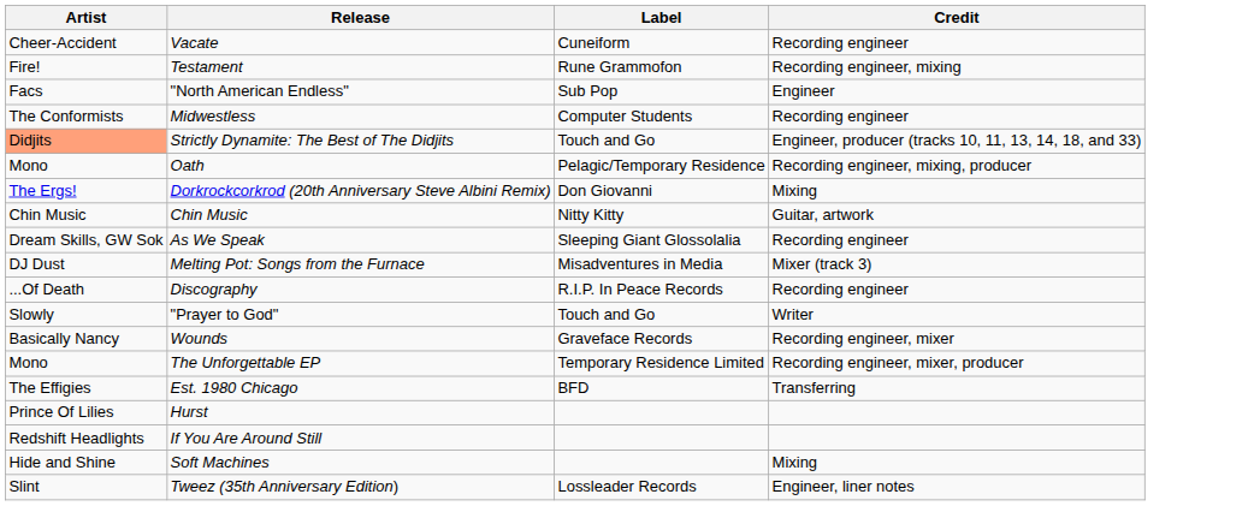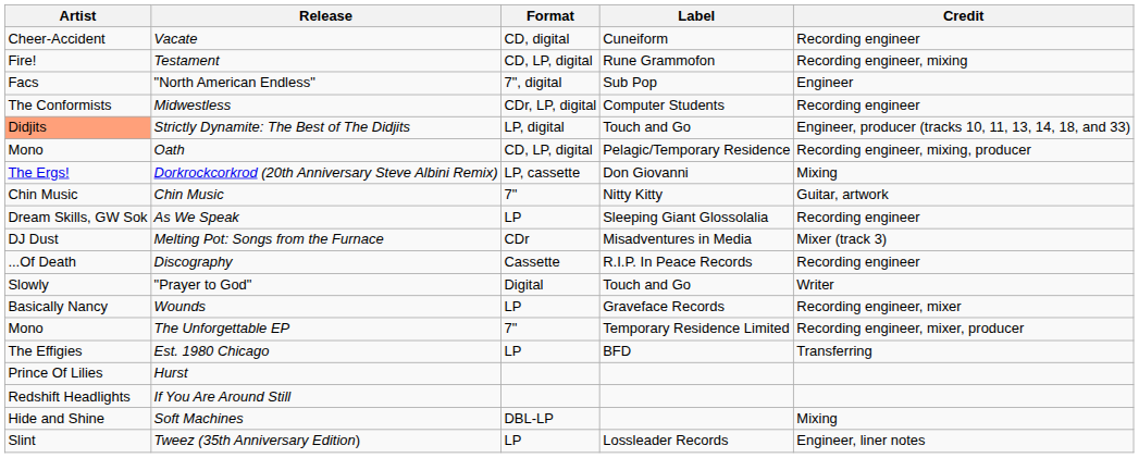+ column: Format | CD, digital | CD, LP, digital | 7", digital | CDr, LP, digital | LP, digital | CD, LP, digital | LP, cassette | 7" | LP | CDr | Cassette | Digital | LP | 7" | LP | DBL-LP | LP
